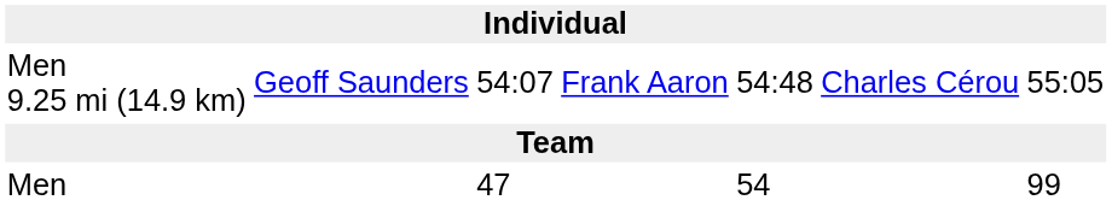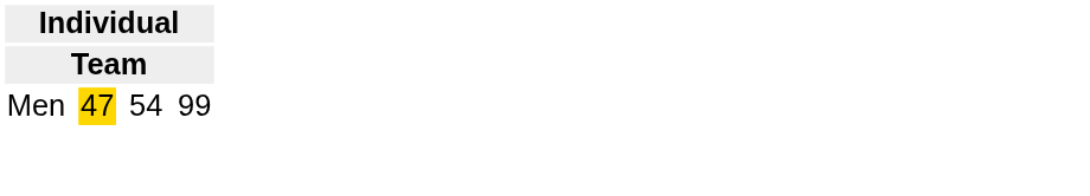- row: Men 9.25 mi (14.9 km) | Geoff Saunders | 54:07 | Frank Aaron | 54:48 | Charles Cérou | 55:05
Men | column 3: no background -> gold background
